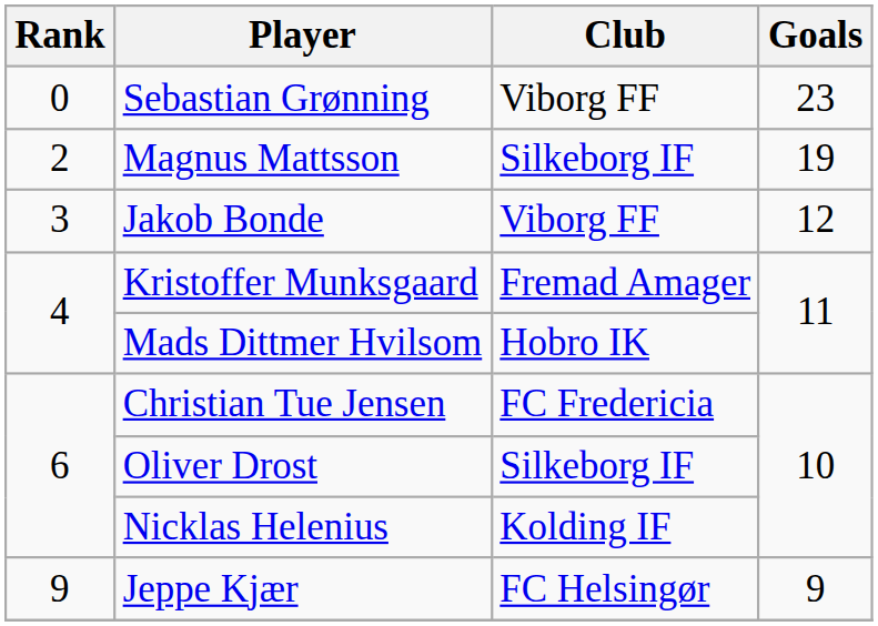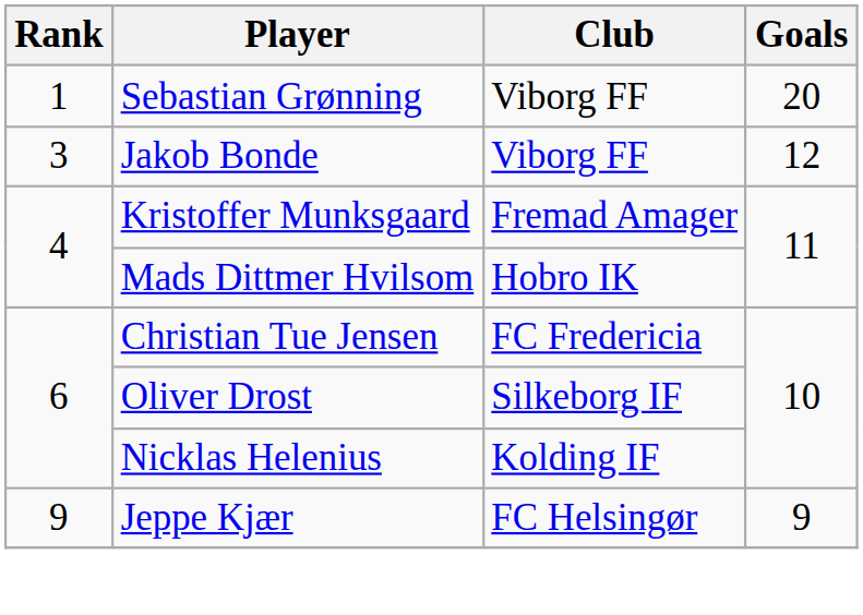Sebastian Grønning | Rank: 0 -> 1
Sebastian Grønning | Goals: 23 -> 20
- row: 2 | Magnus Mattsson | Silkeborg IF | 19
